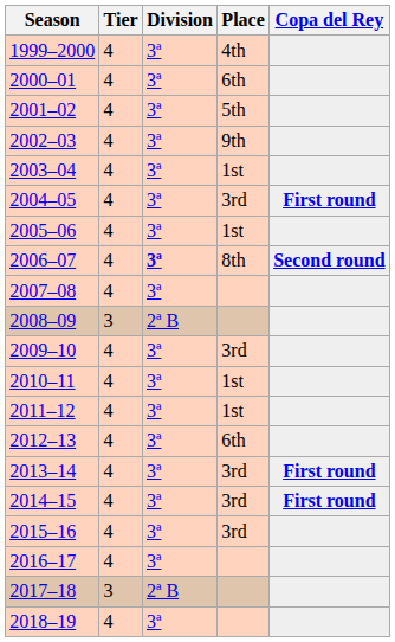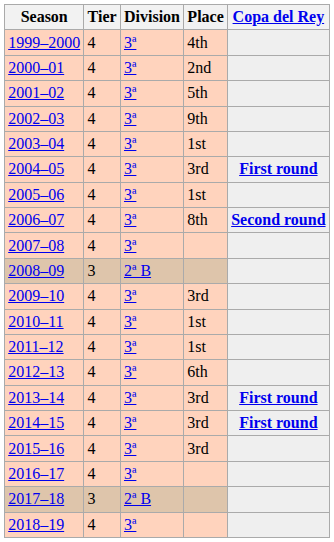2000–01 | Place: 6th -> 2nd
2006–07 | Division: bold -> normal
